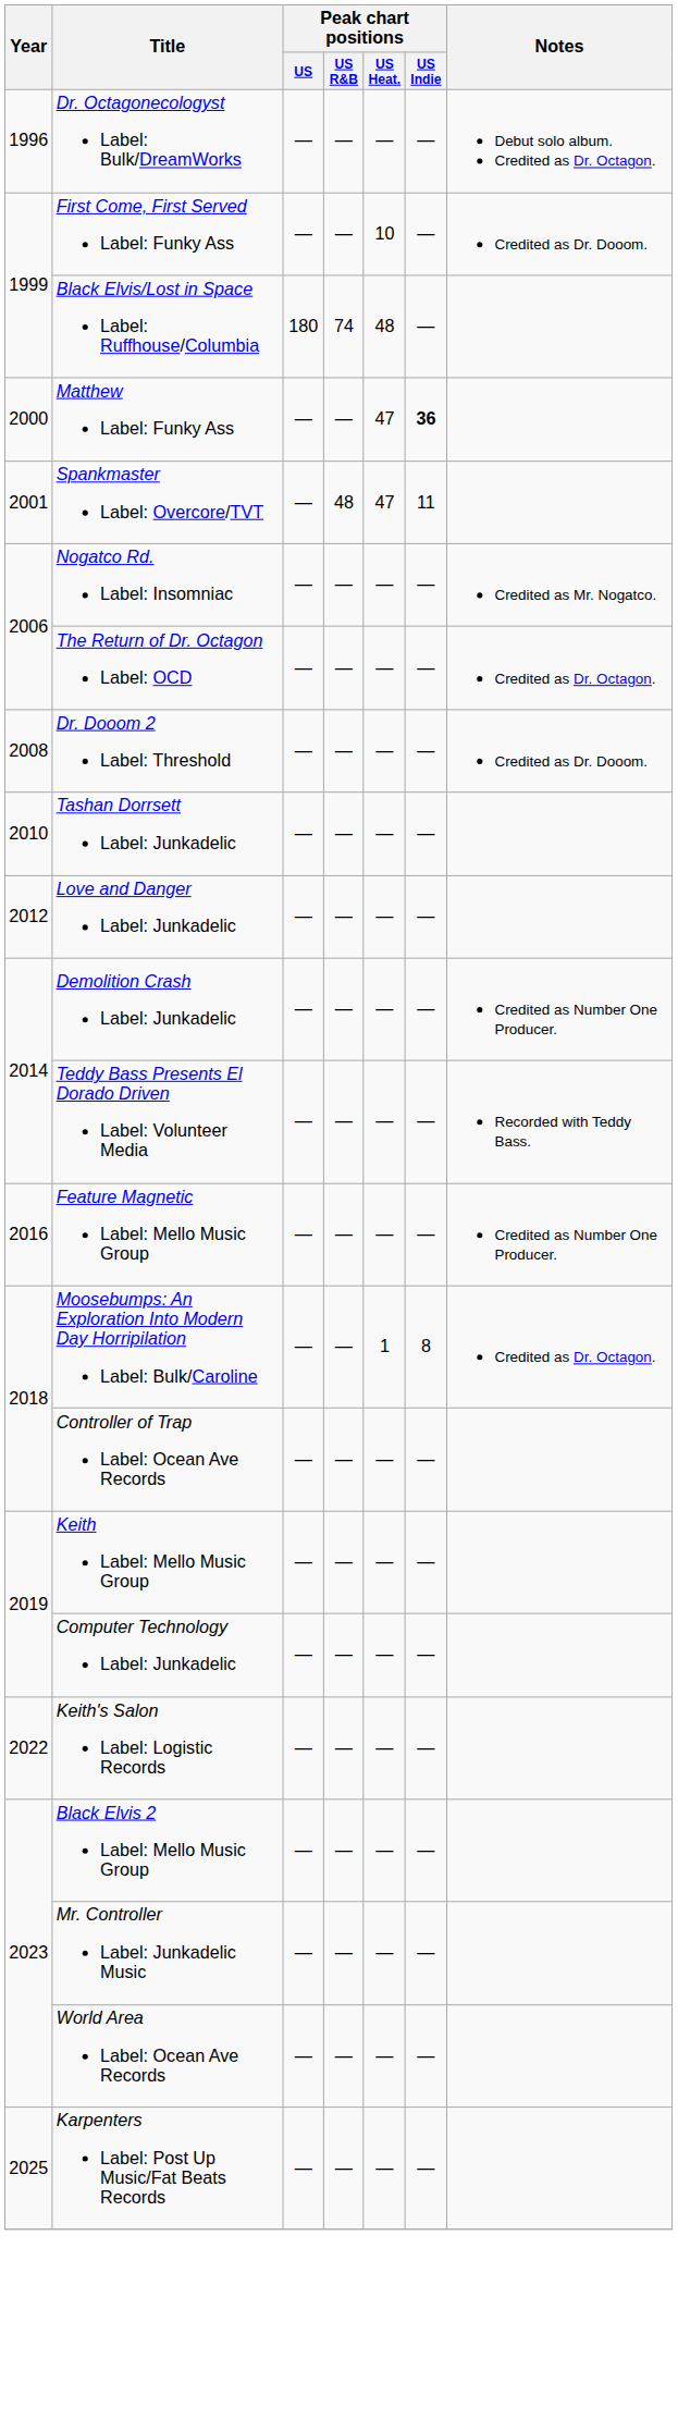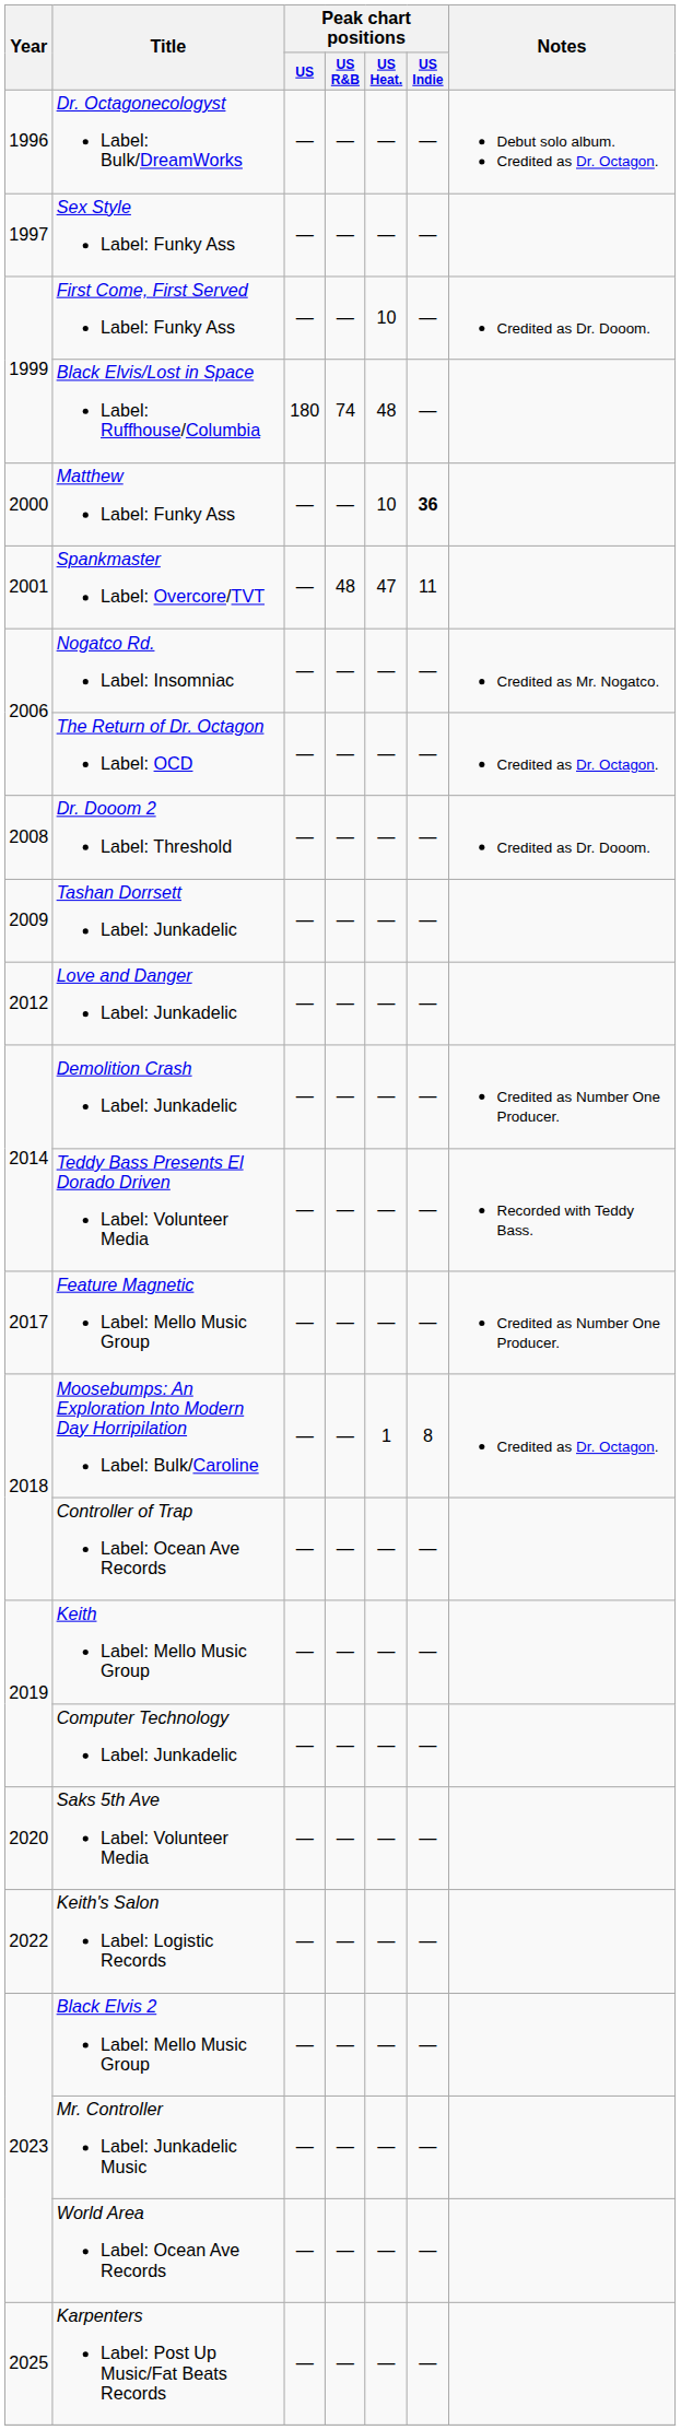+ row: 1997 | Sex Style Label: Funky Ass | — | — | — | —
Matthew Label: Funky Ass | Peak chart positions / US Heat.: 47 -> 10
Tashan Dorrsett Label: Junkadelic | Year: 2010 -> 2009
Feature Magnetic Label: Mello Music Group | Year: 2016 -> 2017
+ row: 2020 | Saks 5th Ave Label: Volunteer Media | — | — | — | —
